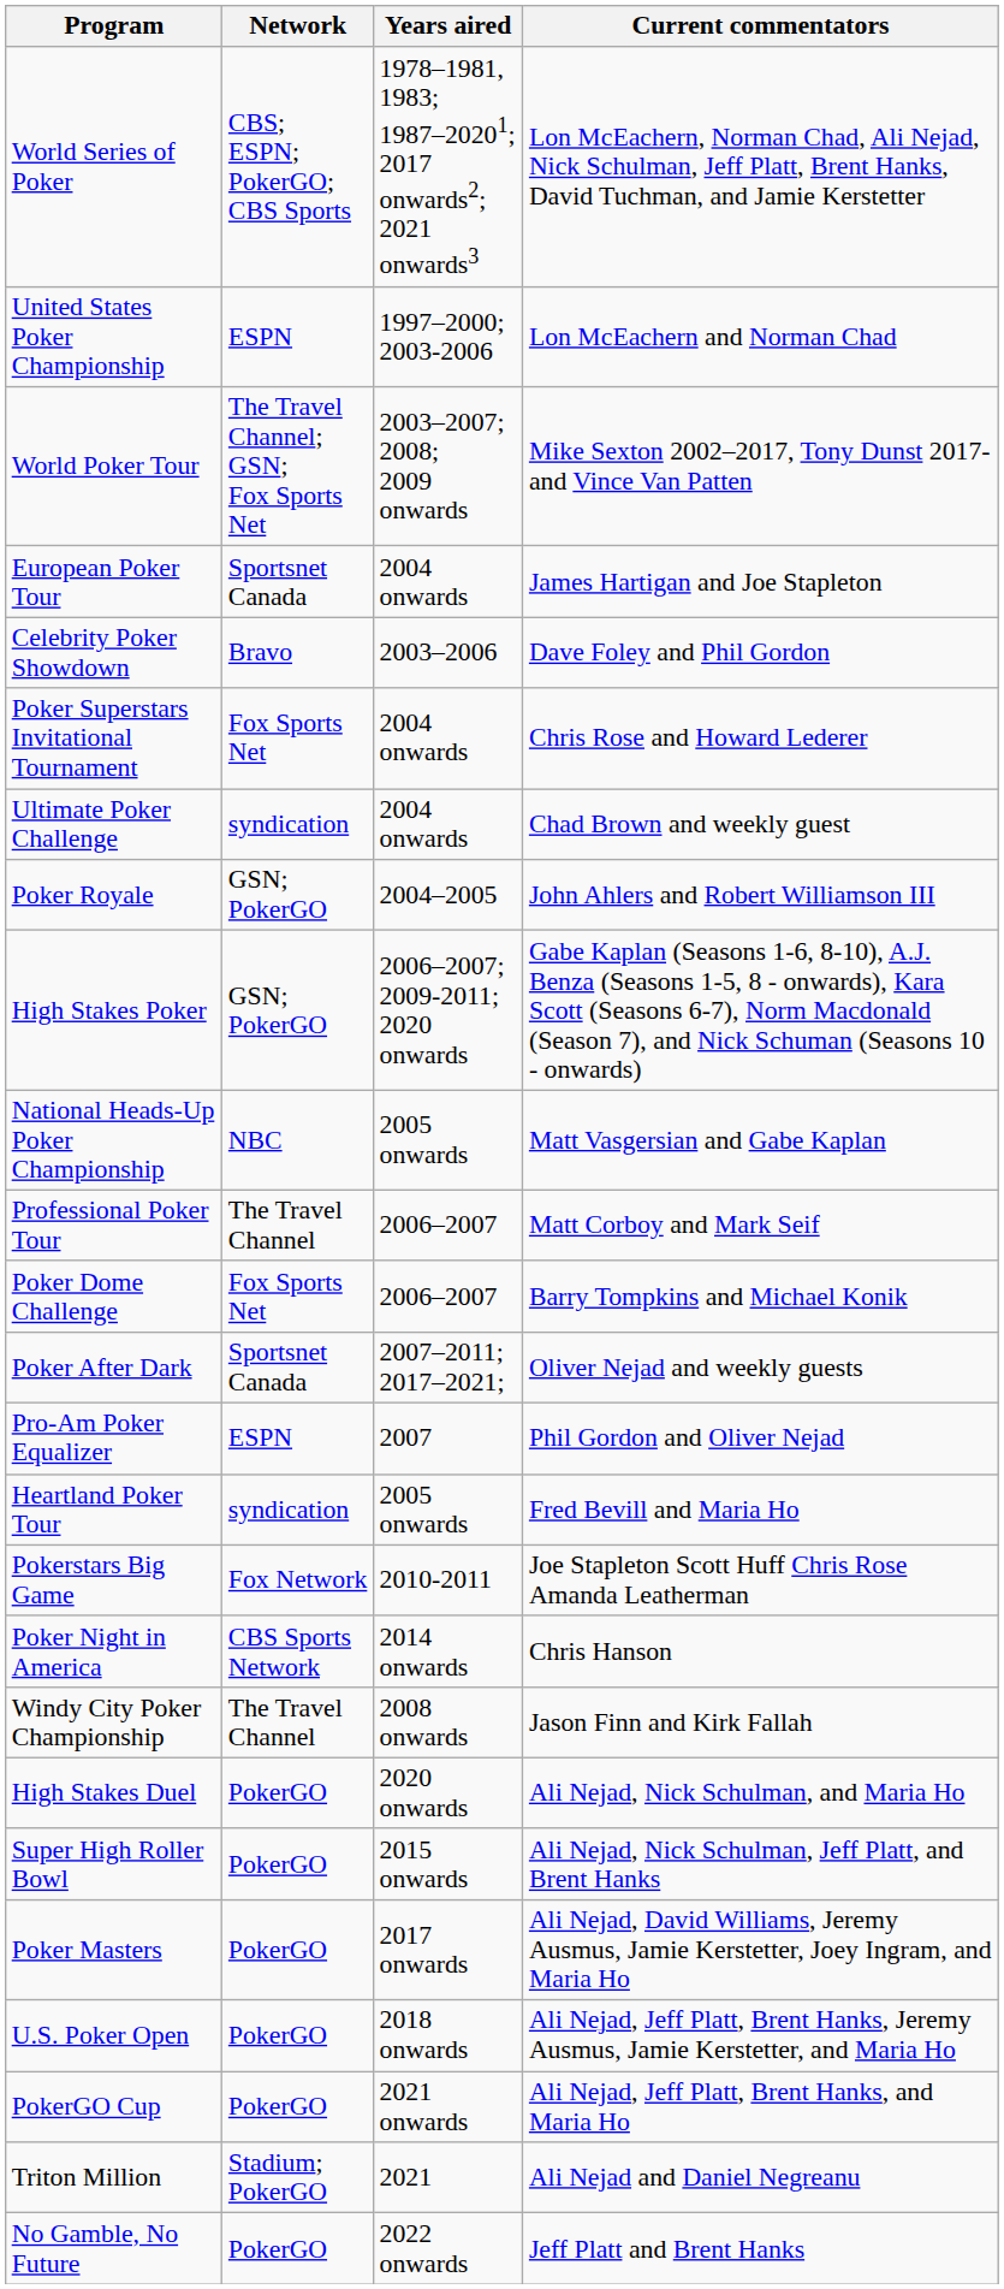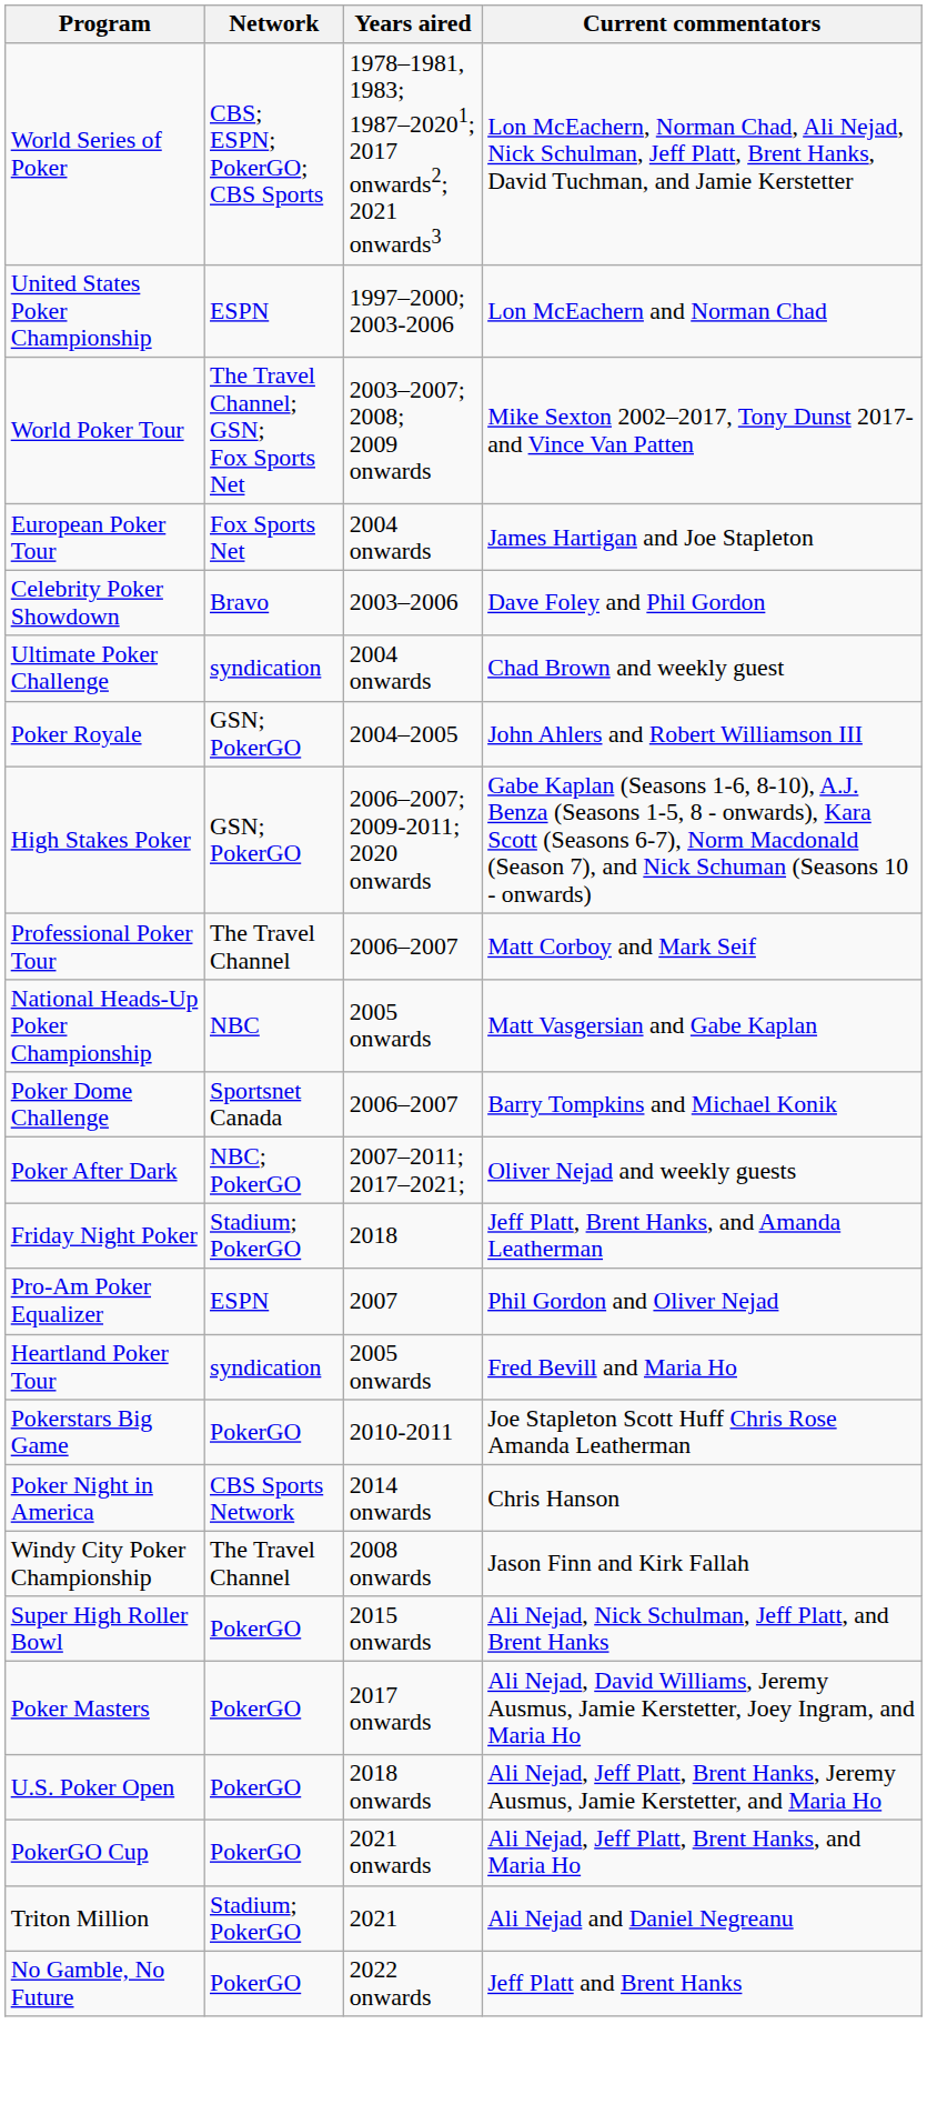European Poker Tour | Network: Sportsnet Canada -> Fox Sports Net
- row: Poker Superstars Invitational Tournament | Fox Sports Net | 2004 onwards | Chris Rose and Howard Lederer
rows swapped: Professional Poker Tour <-> National Heads-Up Poker Championship
Poker Dome Challenge | Network: Fox Sports Net -> Sportsnet Canada
Poker After Dark | Network: Sportsnet Canada -> NBC; PokerGO
+ row: Friday Night Poker | Stadium; PokerGO | 2018 | Jeff Platt, Brent Hanks, and Amanda Leatherman
Pokerstars Big Game | Network: Fox Network -> PokerGO
- row: High Stakes Duel | PokerGO | 2020 onwards | Ali Nejad, Nick Schulman, and Maria Ho
